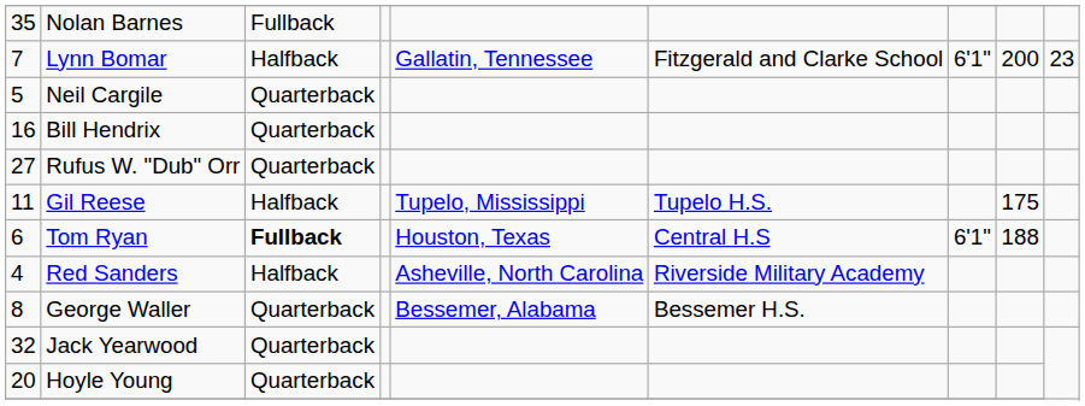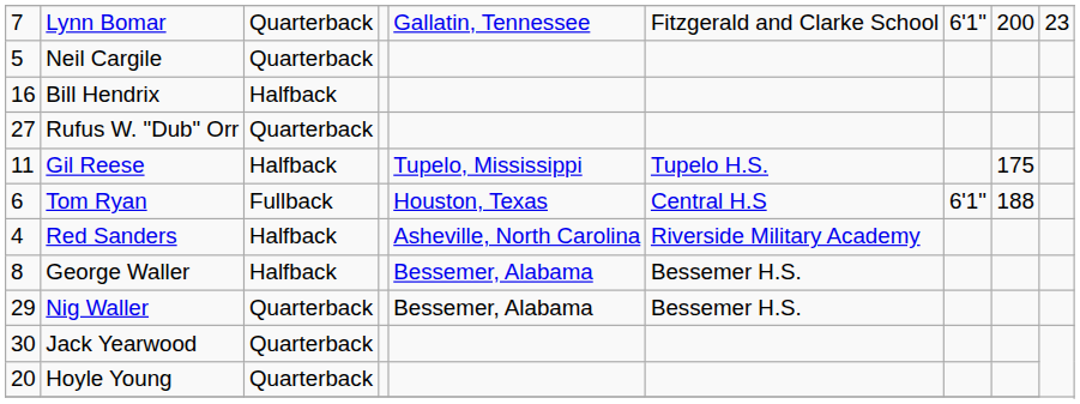- row: 35 | Nolan Barnes | Fullback
Lynn Bomar | column 3: Halfback -> Quarterback
Bill Hendrix | column 3: Quarterback -> Halfback
Tom Ryan | column 3: bold -> normal
George Waller | column 3: Quarterback -> Halfback
+ row: 29 | Nig Waller | Quarterback | Bessemer, Alabama | Bessemer H.S.
Jack Yearwood | column 1: 32 -> 30
